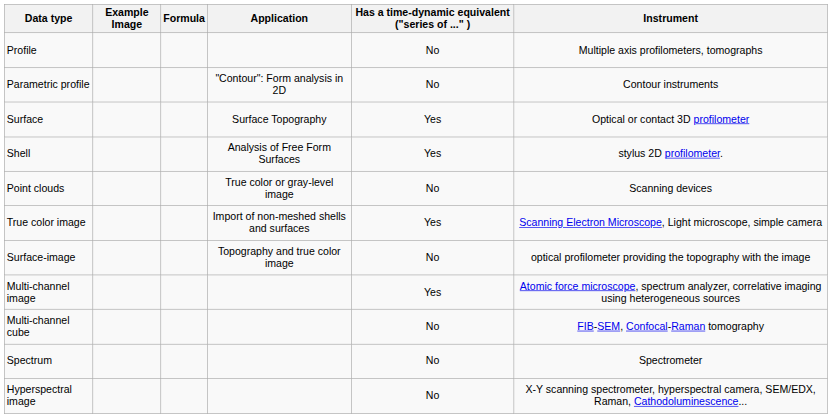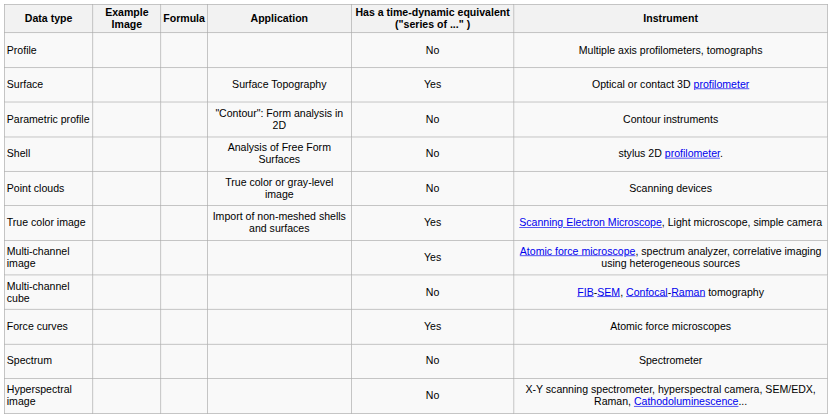rows swapped: Parametric profile <-> Surface
Shell | Has a time-dynamic equivalent ("series of ..." ): Yes -> No
- row: Surface-image | Topography and true color image | No | optical profilometer providing the topography with the image
+ row: Force curves | Yes | Atomic force microscopes
